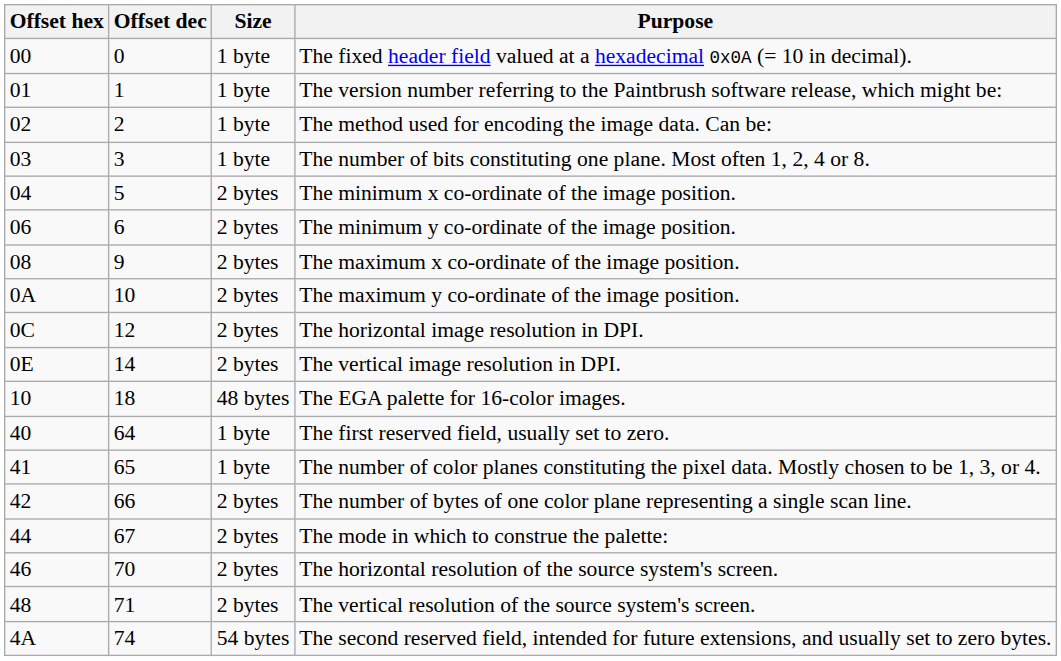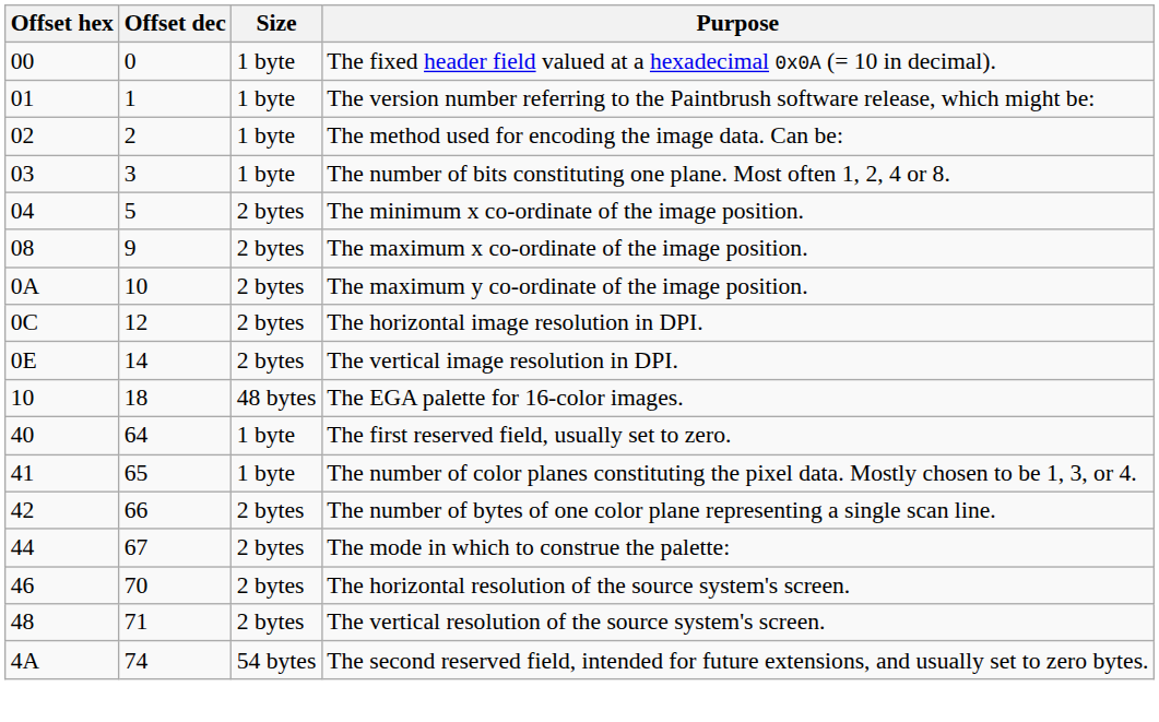- row: 06 | 6 | 2 bytes | The minimum y co-ordinate of the image position.
